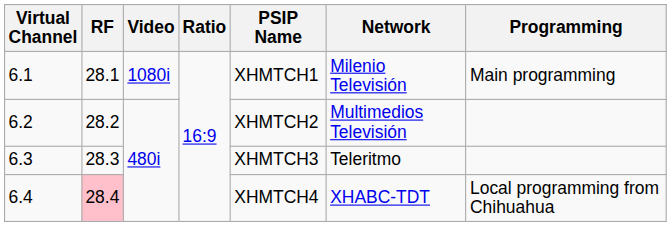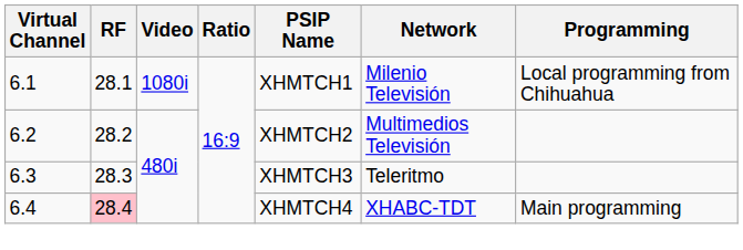6.1 | Programming: Main programming -> Local programming from Chihuahua
6.4 | Programming: Local programming from Chihuahua -> Main programming
